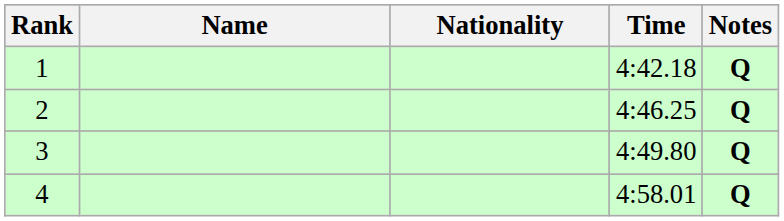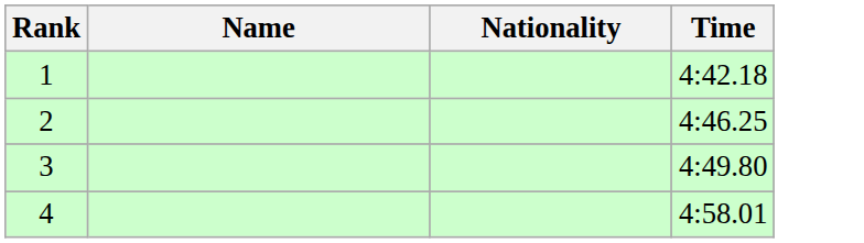- column: Notes | Q | Q | Q | Q
